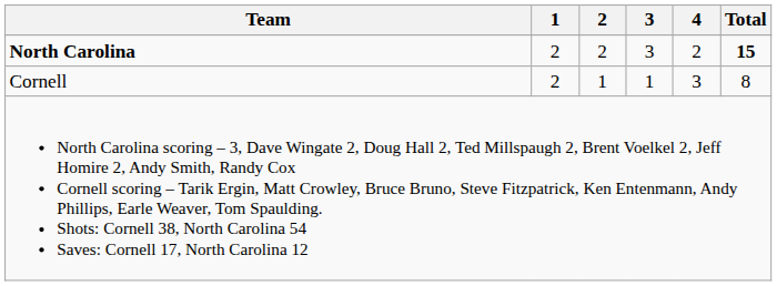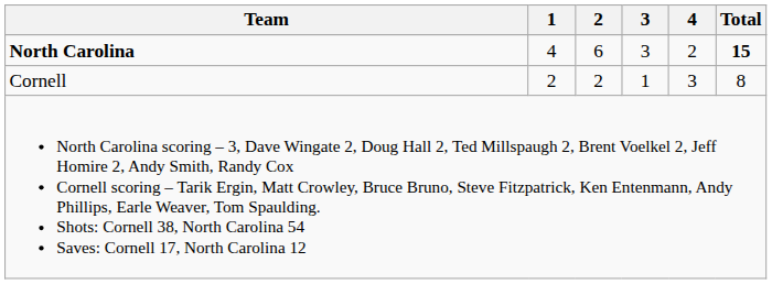North Carolina | 1: 2 -> 4
North Carolina | 2: 2 -> 6
Cornell | 2: 1 -> 2
